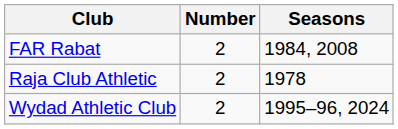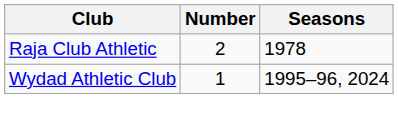- row: FAR Rabat | 2 | 1984, 2008
Wydad Athletic Club | Number: 2 -> 1
